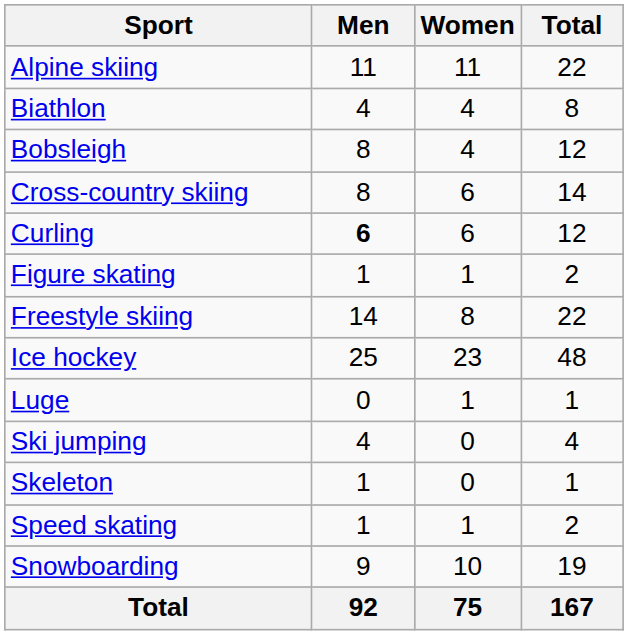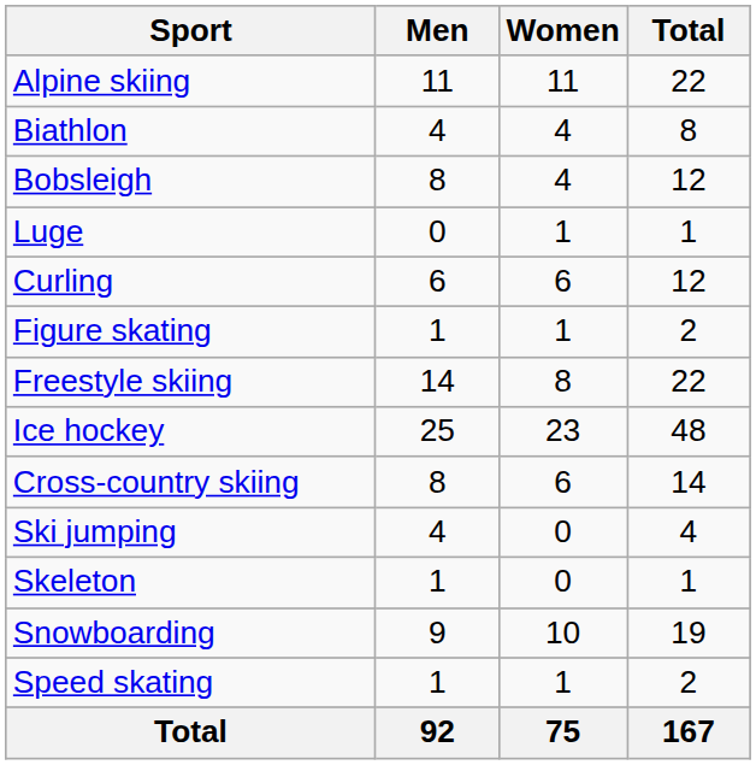rows swapped: Cross-country skiing <-> Luge
Curling | Men: bold -> normal
rows swapped: Speed skating <-> Snowboarding
